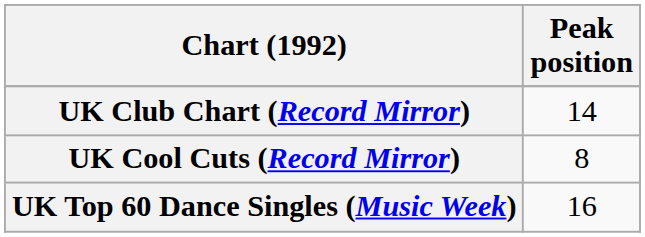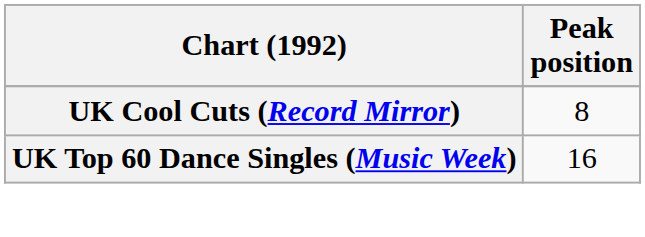- row: UK Club Chart (Record Mirror) | 14
